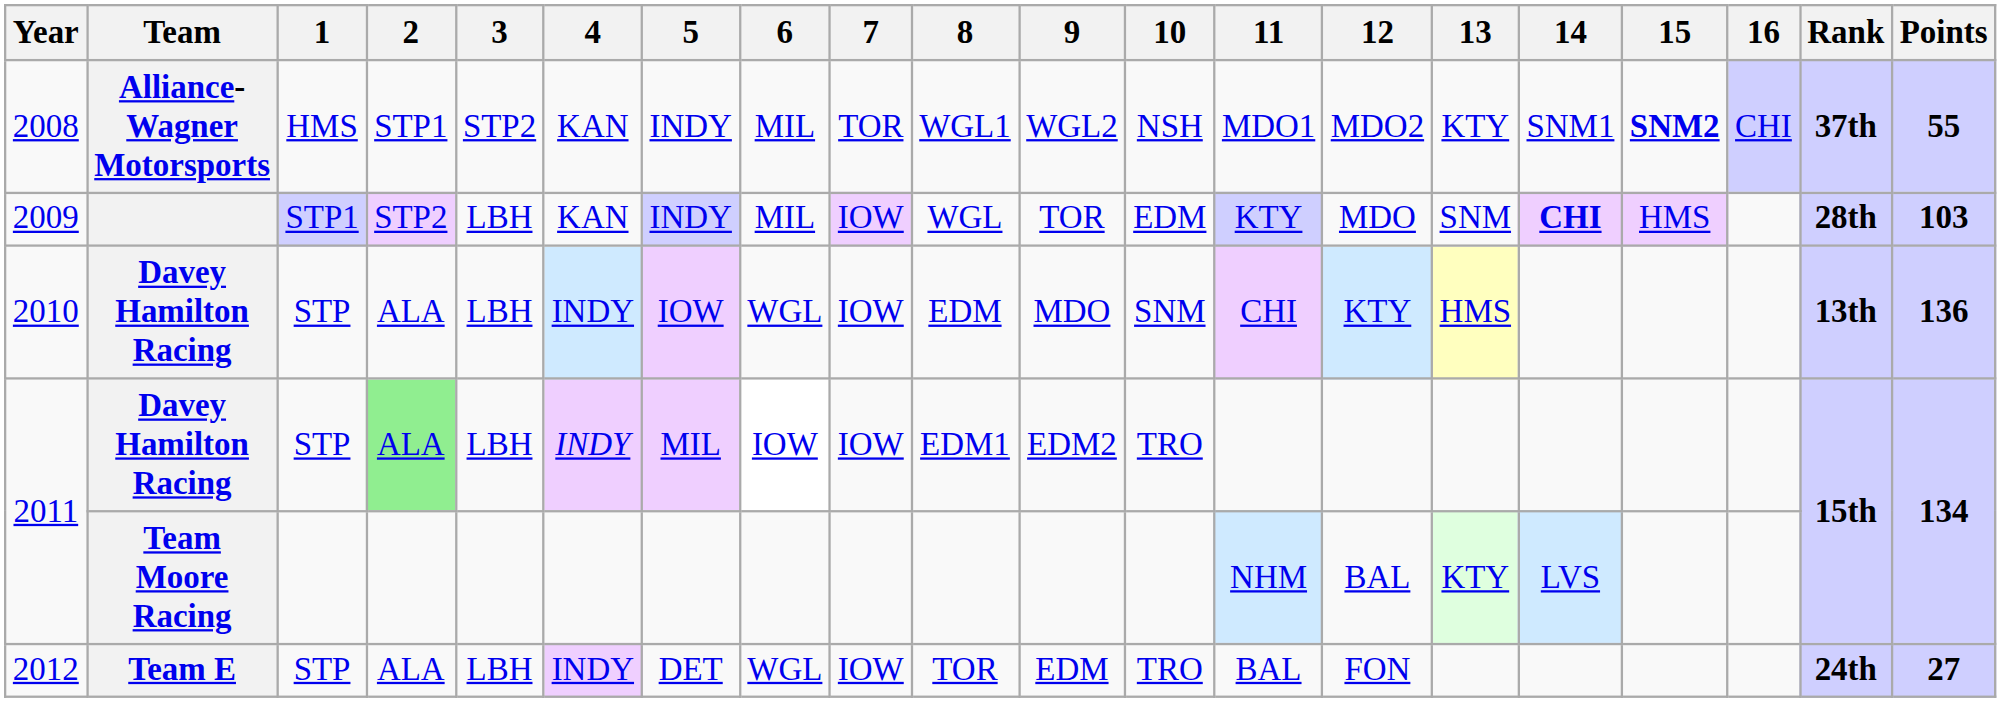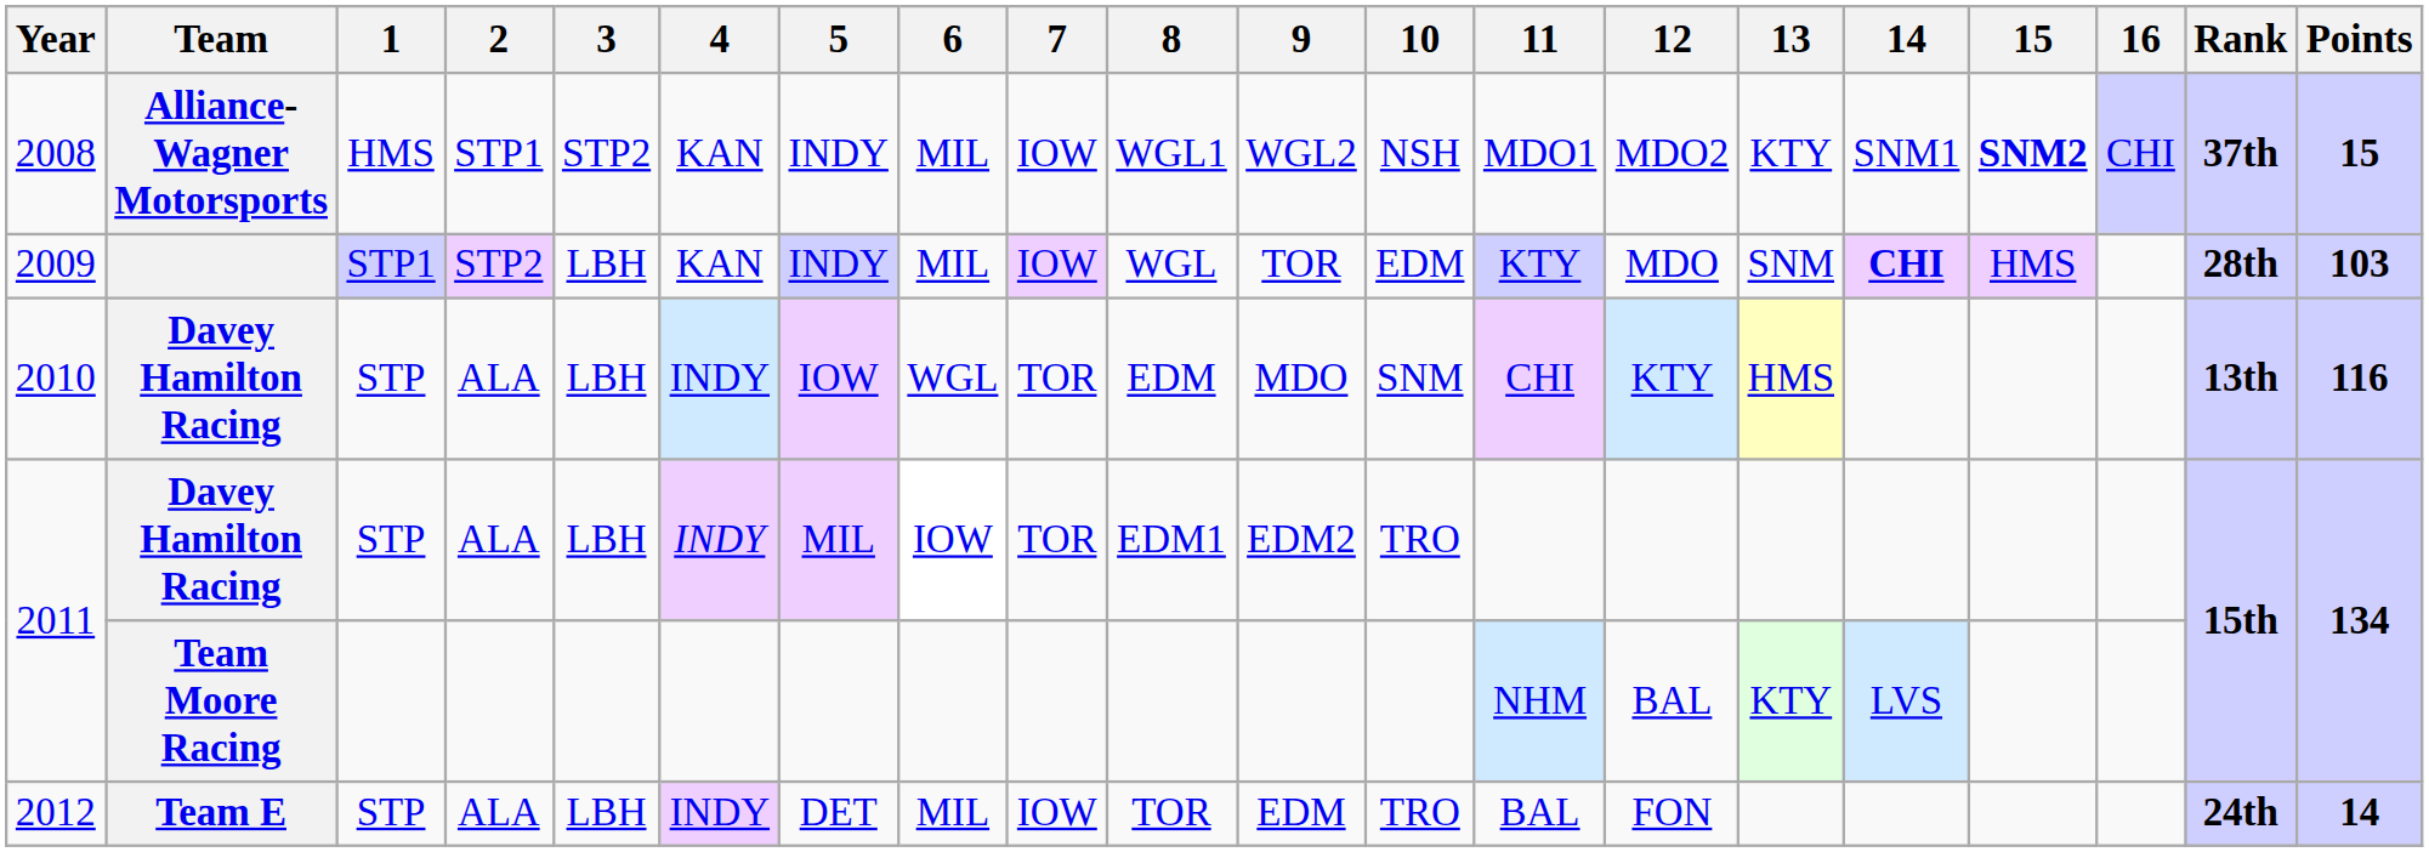2008 | 7: TOR -> IOW
2008 | Points: 55 -> 15
2010 | 7: IOW -> TOR
2010 | Points: 136 -> 116
2011 / Davey Hamilton Racing | 2: lightgreen background -> no background
2011 / Davey Hamilton Racing | 7: IOW -> TOR
2012 | 6: WGL -> MIL
2012 | Points: 27 -> 14
